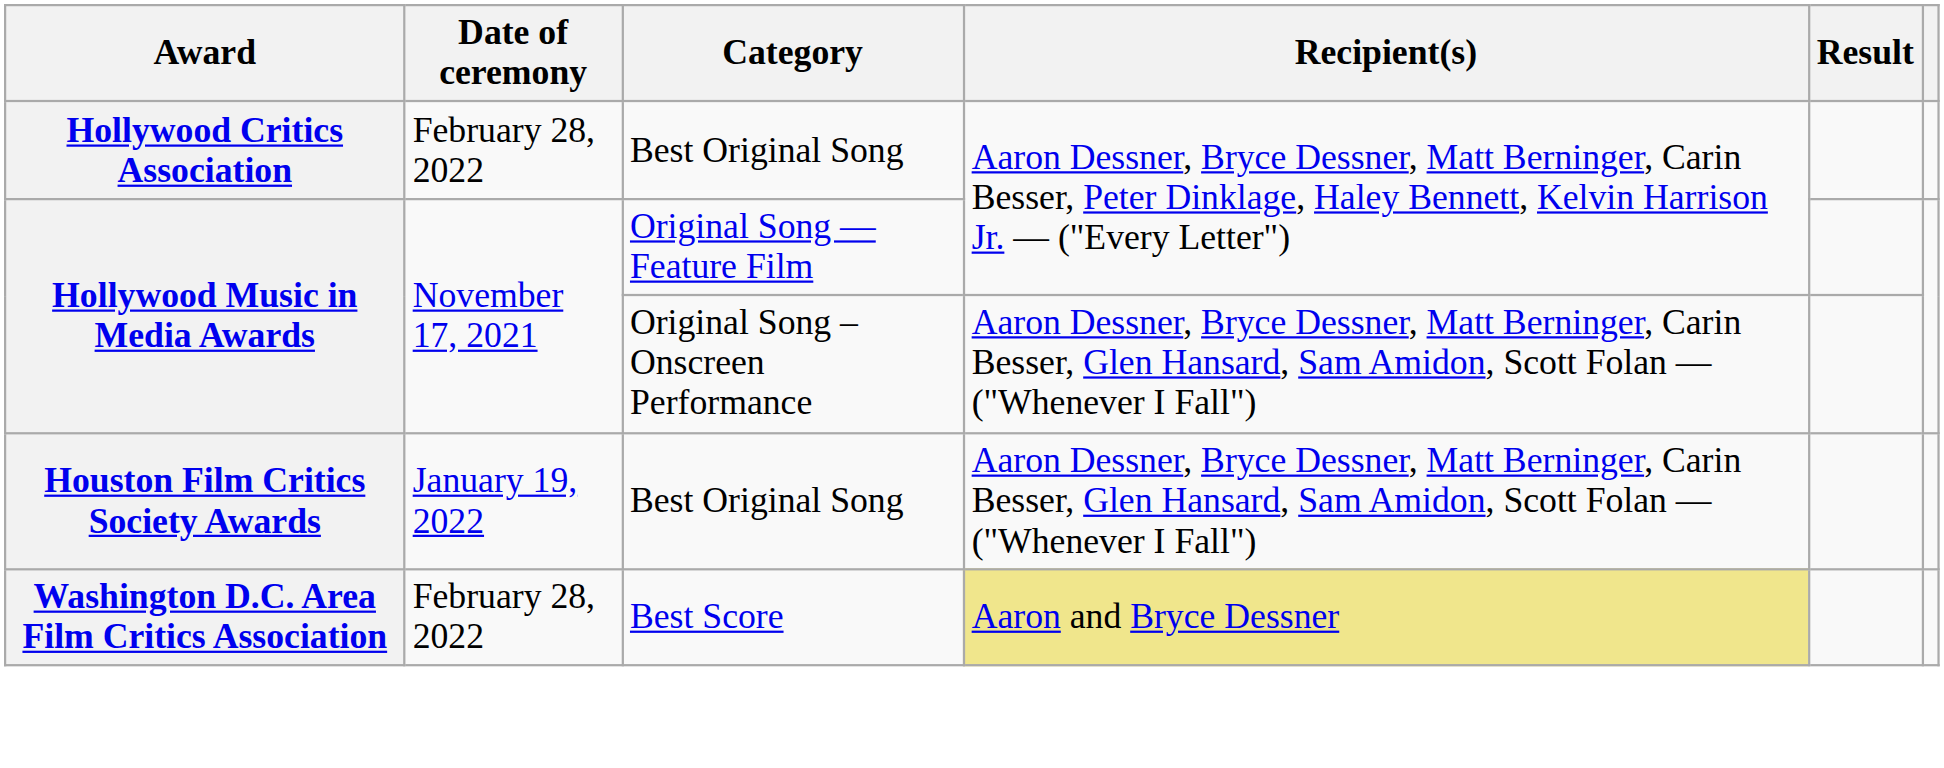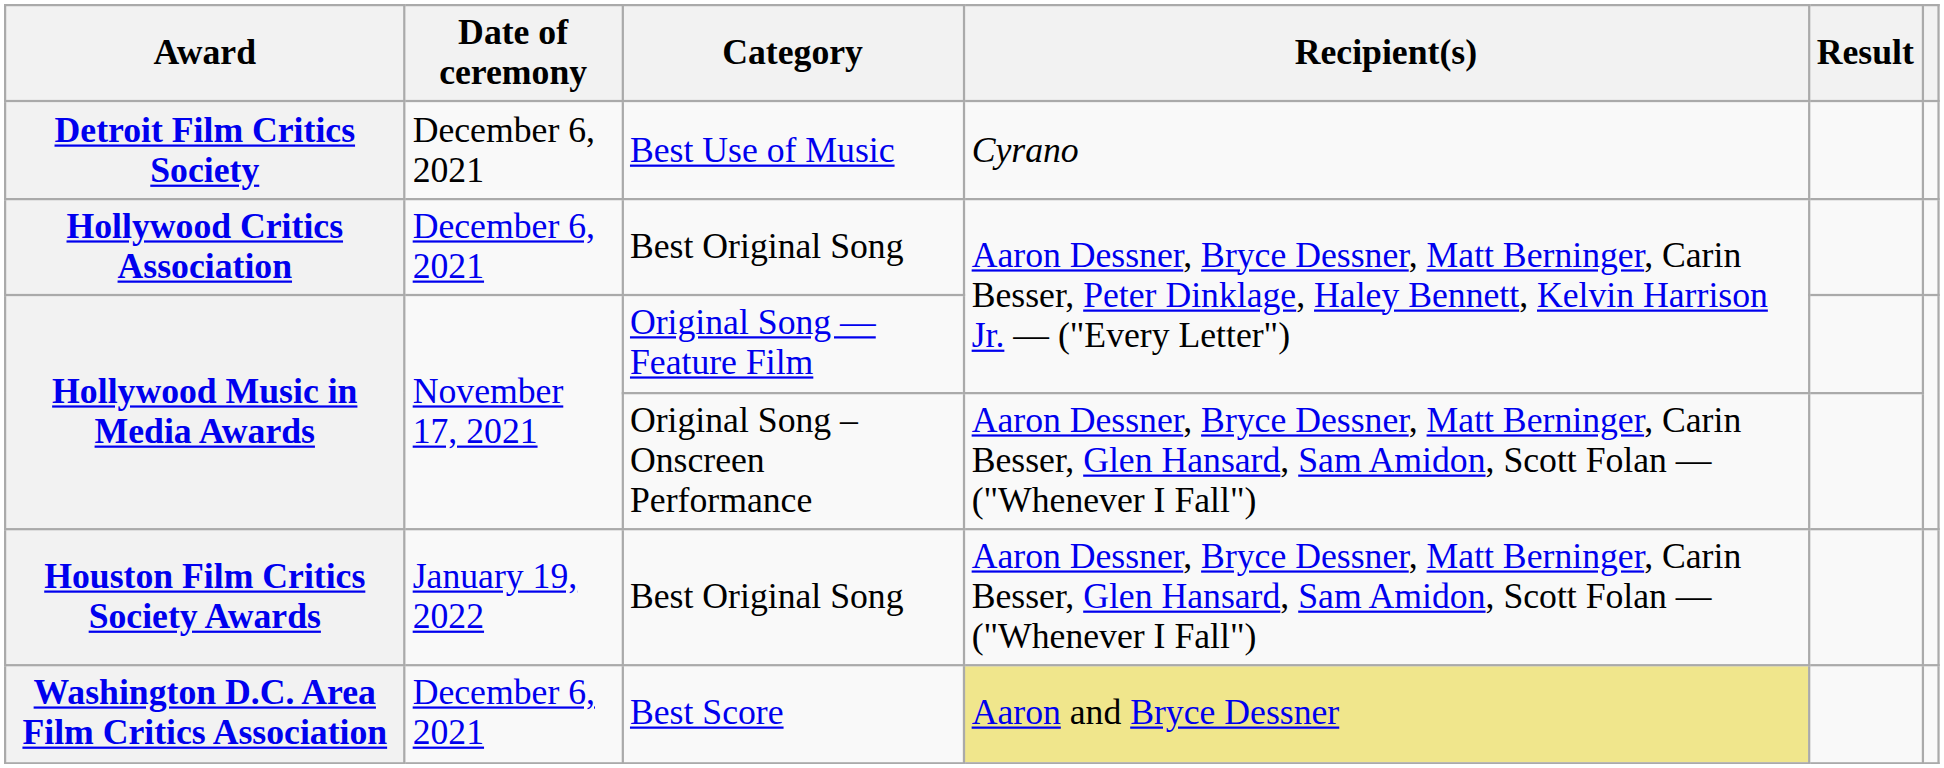+ row: Detroit Film Critics Society | December 6, 2021 | Best Use of Music | Cyrano
Hollywood Critics Association | Date of ceremony: February 28, 2022 -> December 6, 2021
Washington D.C. Area Film Critics Association | Date of ceremony: February 28, 2022 -> December 6, 2021
